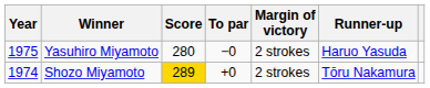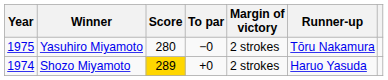Yasuhiro Miyamoto | Runner-up: Haruo Yasuda -> Tōru Nakamura
Shozo Miyamoto | Runner-up: Tōru Nakamura -> Haruo Yasuda
